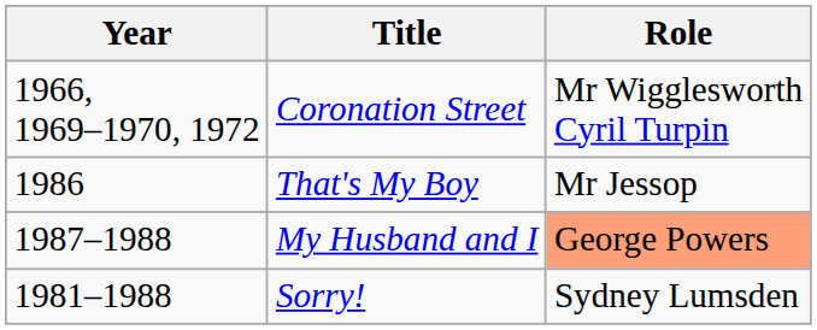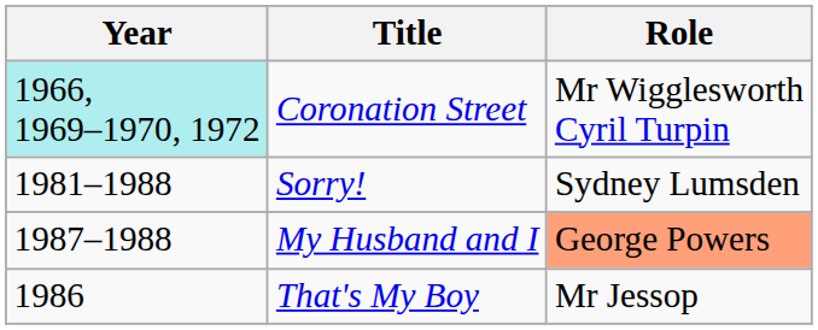Coronation Street | Year: no background -> paleturquoise background
rows swapped: Sorry! <-> That's My Boy
